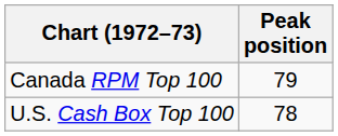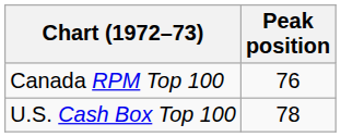Canada RPM Top 100 | Peak position: 79 -> 76
